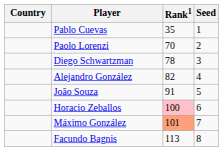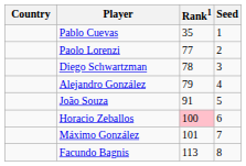Paolo Lorenzi | Rank1: 70 -> 77
Alejandro González | Rank1: 82 -> 79
Máximo González | Rank1: lightsalmon background -> no background
